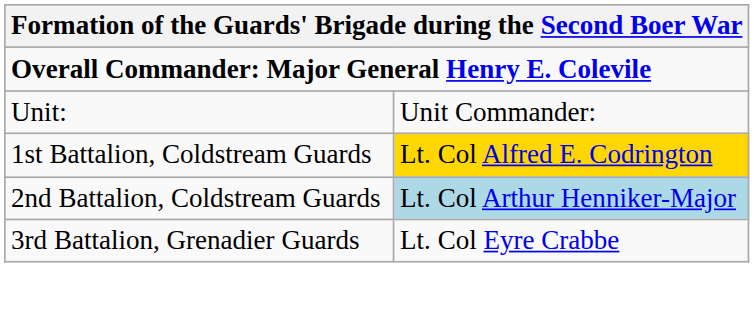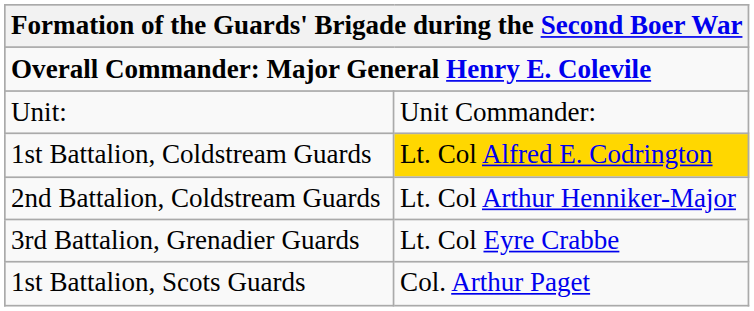2nd Battalion, Coldstream Guards | column 2: lightblue background -> no background
+ row: 1st Battalion, Scots Guards | Col. Arthur Paget
